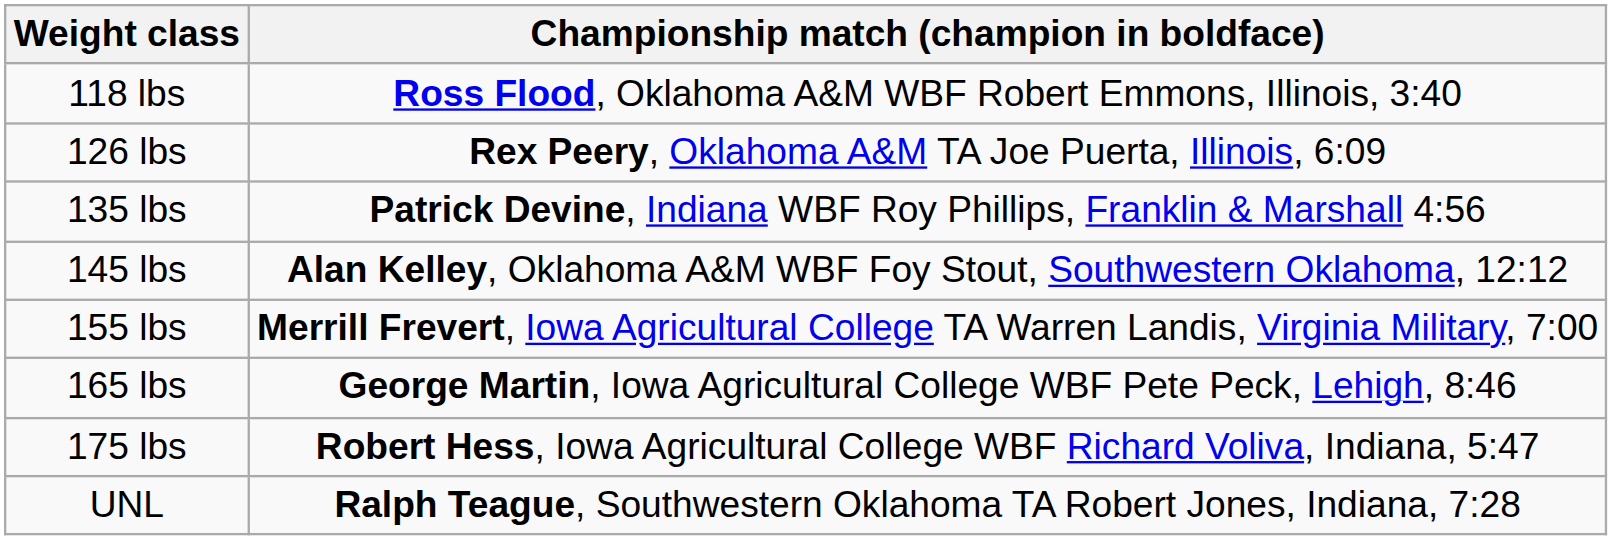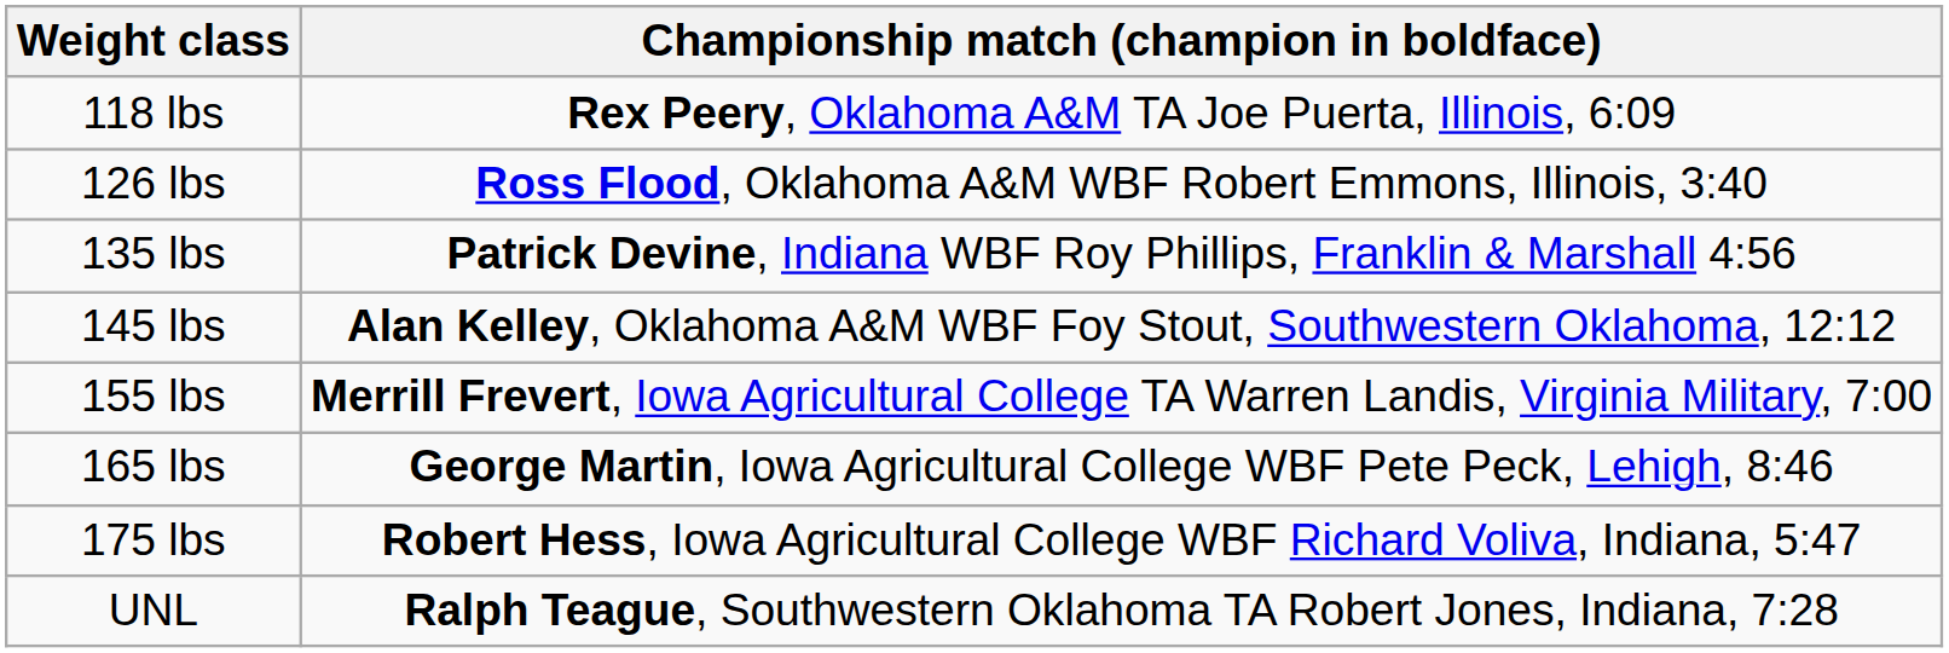118 lbs | Championship match (champion in boldface): Ross Flood, Oklahoma A&M WBF Robert Emmons, Illinois, 3:40 -> Rex Peery, Oklahoma A&M TA Joe Puerta, Illinois, 6:09
126 lbs | Championship match (champion in boldface): Rex Peery, Oklahoma A&M TA Joe Puerta, Illinois, 6:09 -> Ross Flood, Oklahoma A&M WBF Robert Emmons, Illinois, 3:40
